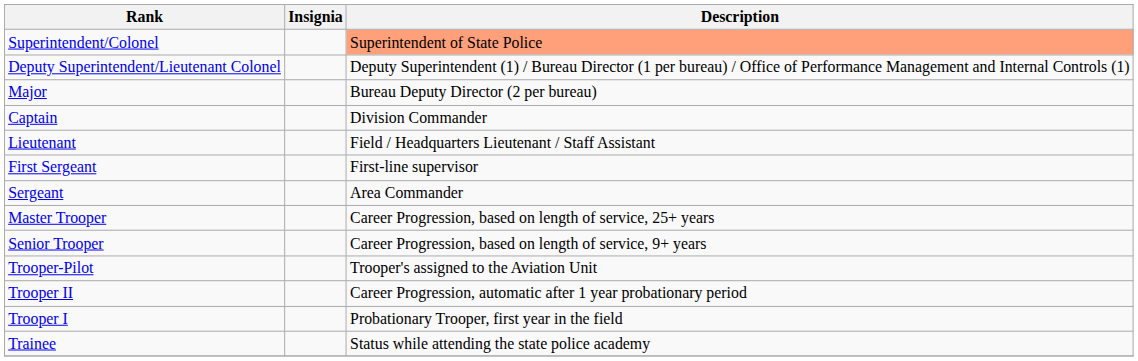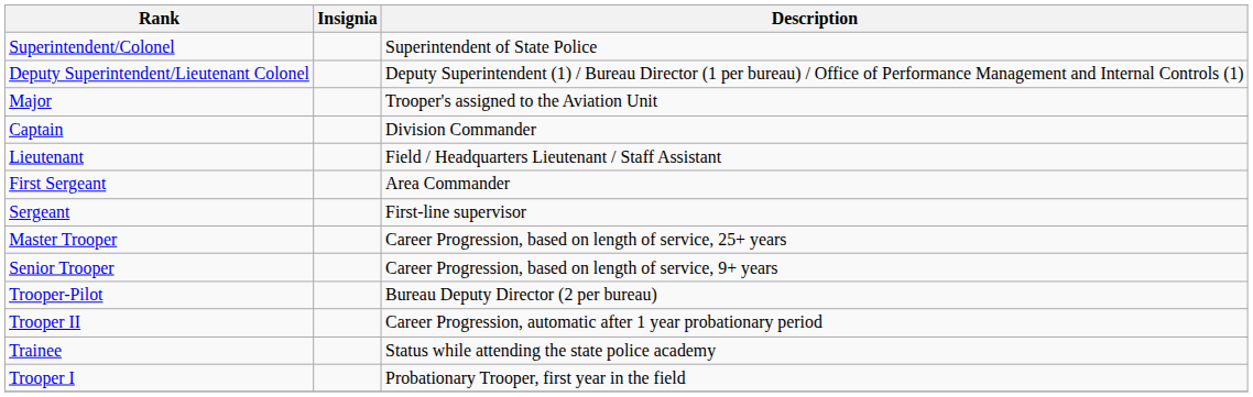Superintendent/Colonel | Description: lightsalmon background -> no background
Major | Description: Bureau Deputy Director (2 per bureau) -> Trooper's assigned to the Aviation Unit
First Sergeant | Description: First-line supervisor -> Area Commander
Sergeant | Description: Area Commander -> First-line supervisor
Trooper-Pilot | Description: Trooper's assigned to the Aviation Unit -> Bureau Deputy Director (2 per bureau)
rows swapped: Trooper I <-> Trainee
